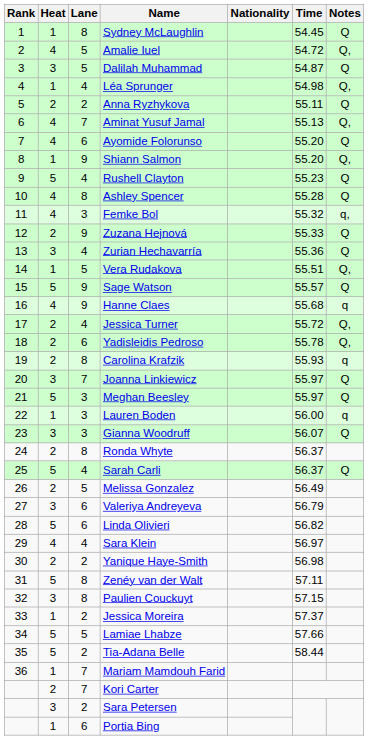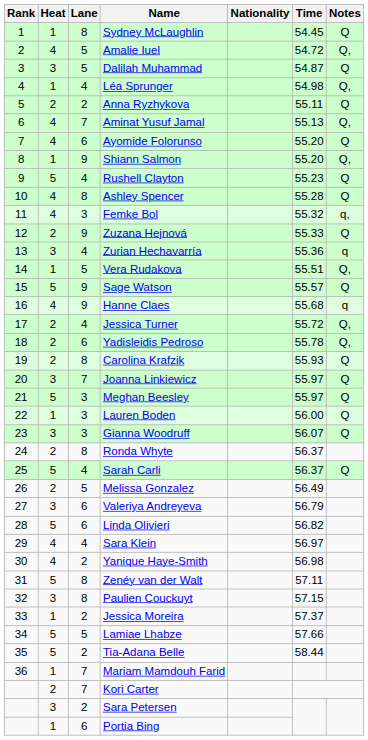Zurian Hechavarría | Notes: Q -> q
Carolina Krafzik | Notes: q -> Q
Lauren Boden | Notes: q -> Q
Yanique Haye-Smith | Heat: 2 -> 4
